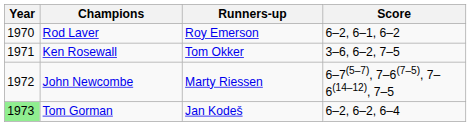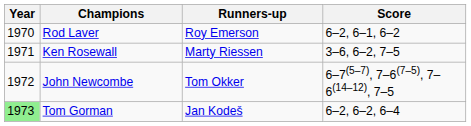Ken Rosewall | Runners-up: Tom Okker -> Marty Riessen
John Newcombe | Runners-up: Marty Riessen -> Tom Okker
